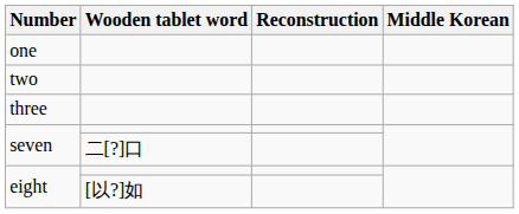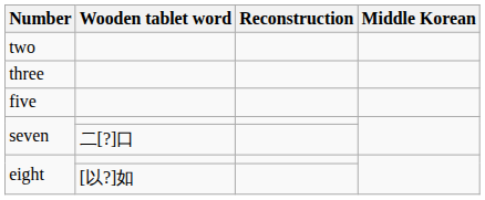- row: one
+ row: five
